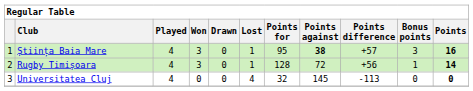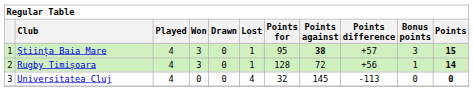Știința Baia Mare | Points: 16 -> 15
